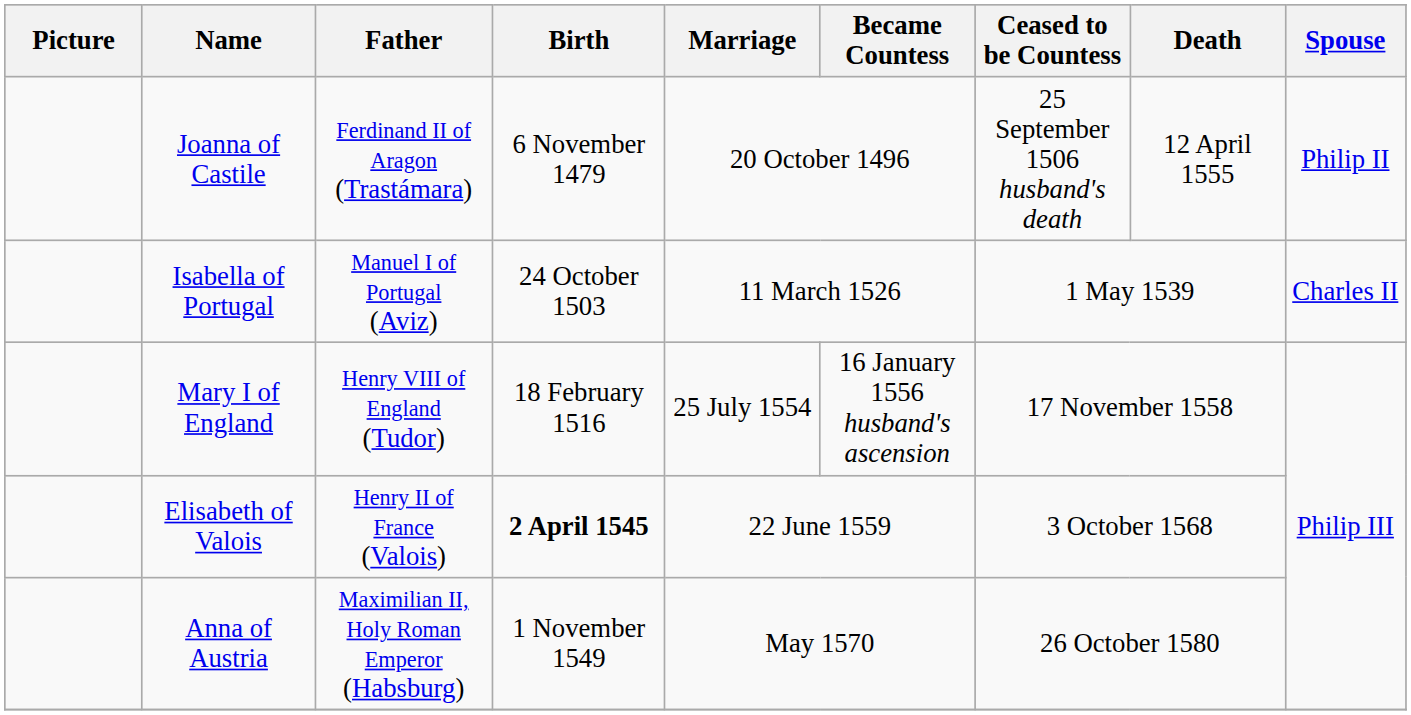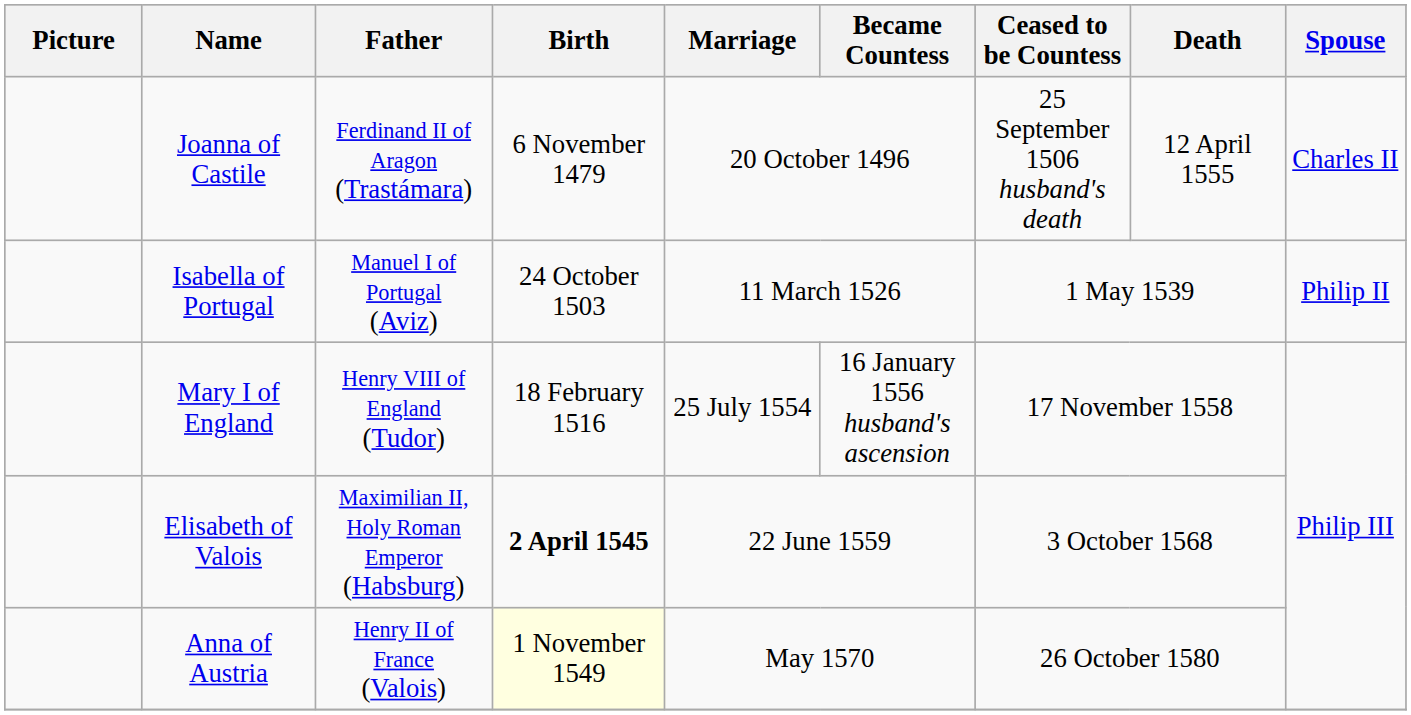Joanna of Castile | Spouse: Philip II -> Charles II
Isabella of Portugal | Spouse: Charles II -> Philip II
Elisabeth of Valois | Father: Henry II of France (Valois) -> Maximilian II, Holy Roman Emperor (Habsburg)
Anna of Austria | Father: Maximilian II, Holy Roman Emperor (Habsburg) -> Henry II of France (Valois)
Anna of Austria | Birth: no background -> lightyellow background
